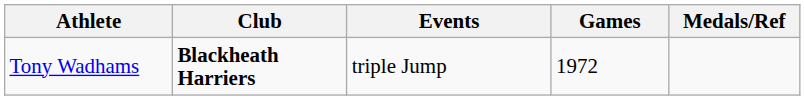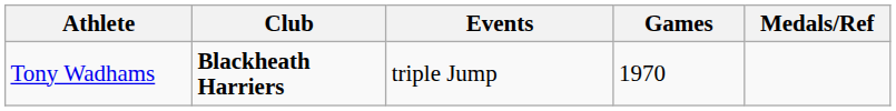Tony Wadhams | Games: 1972 -> 1970
